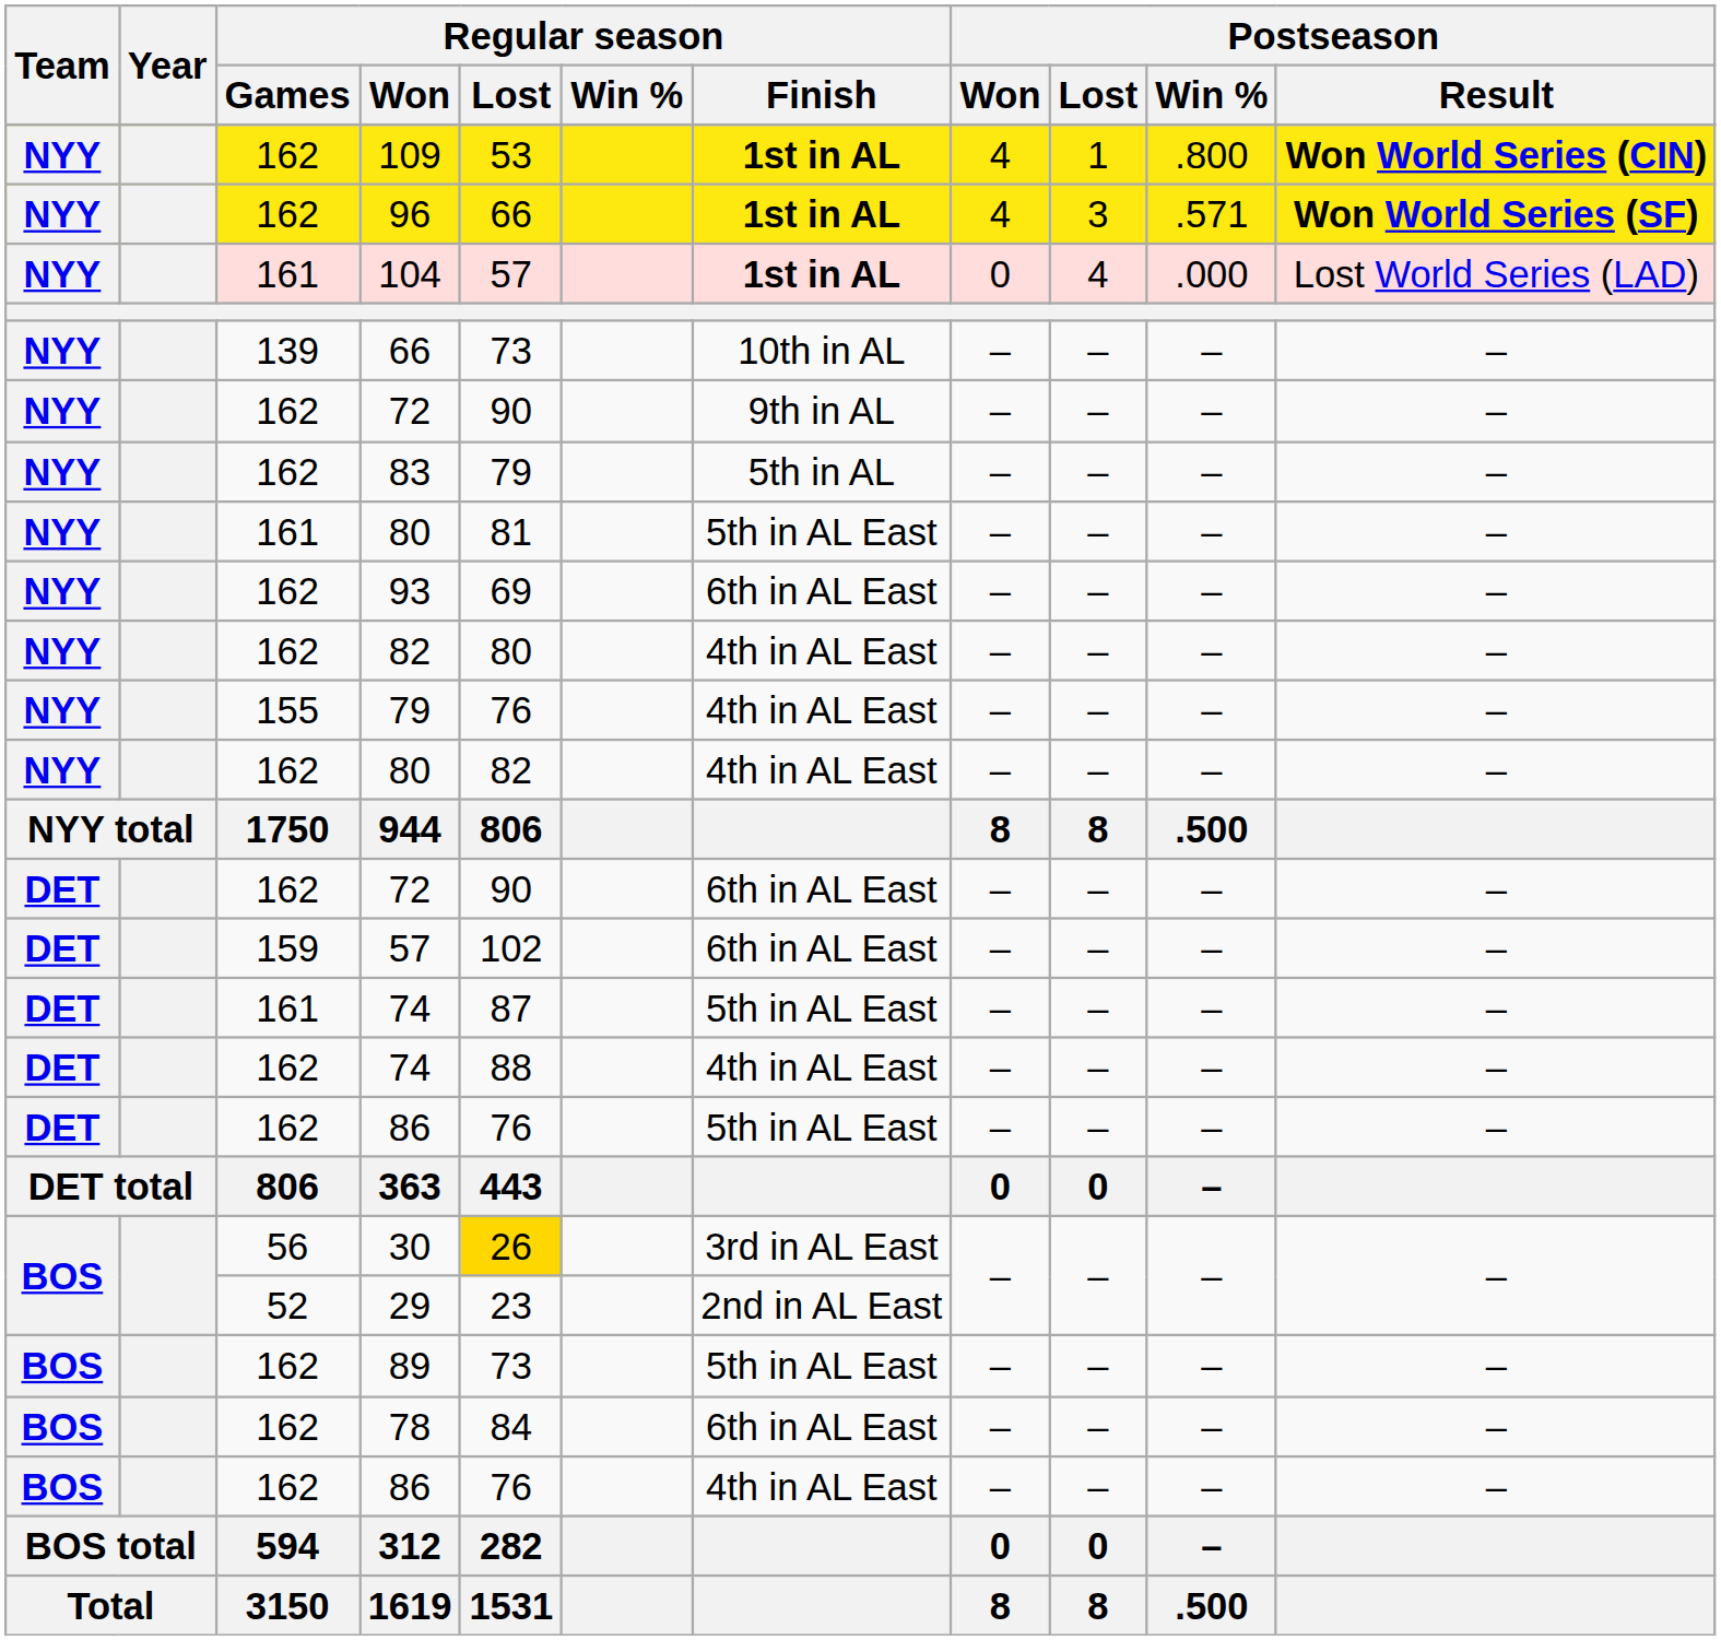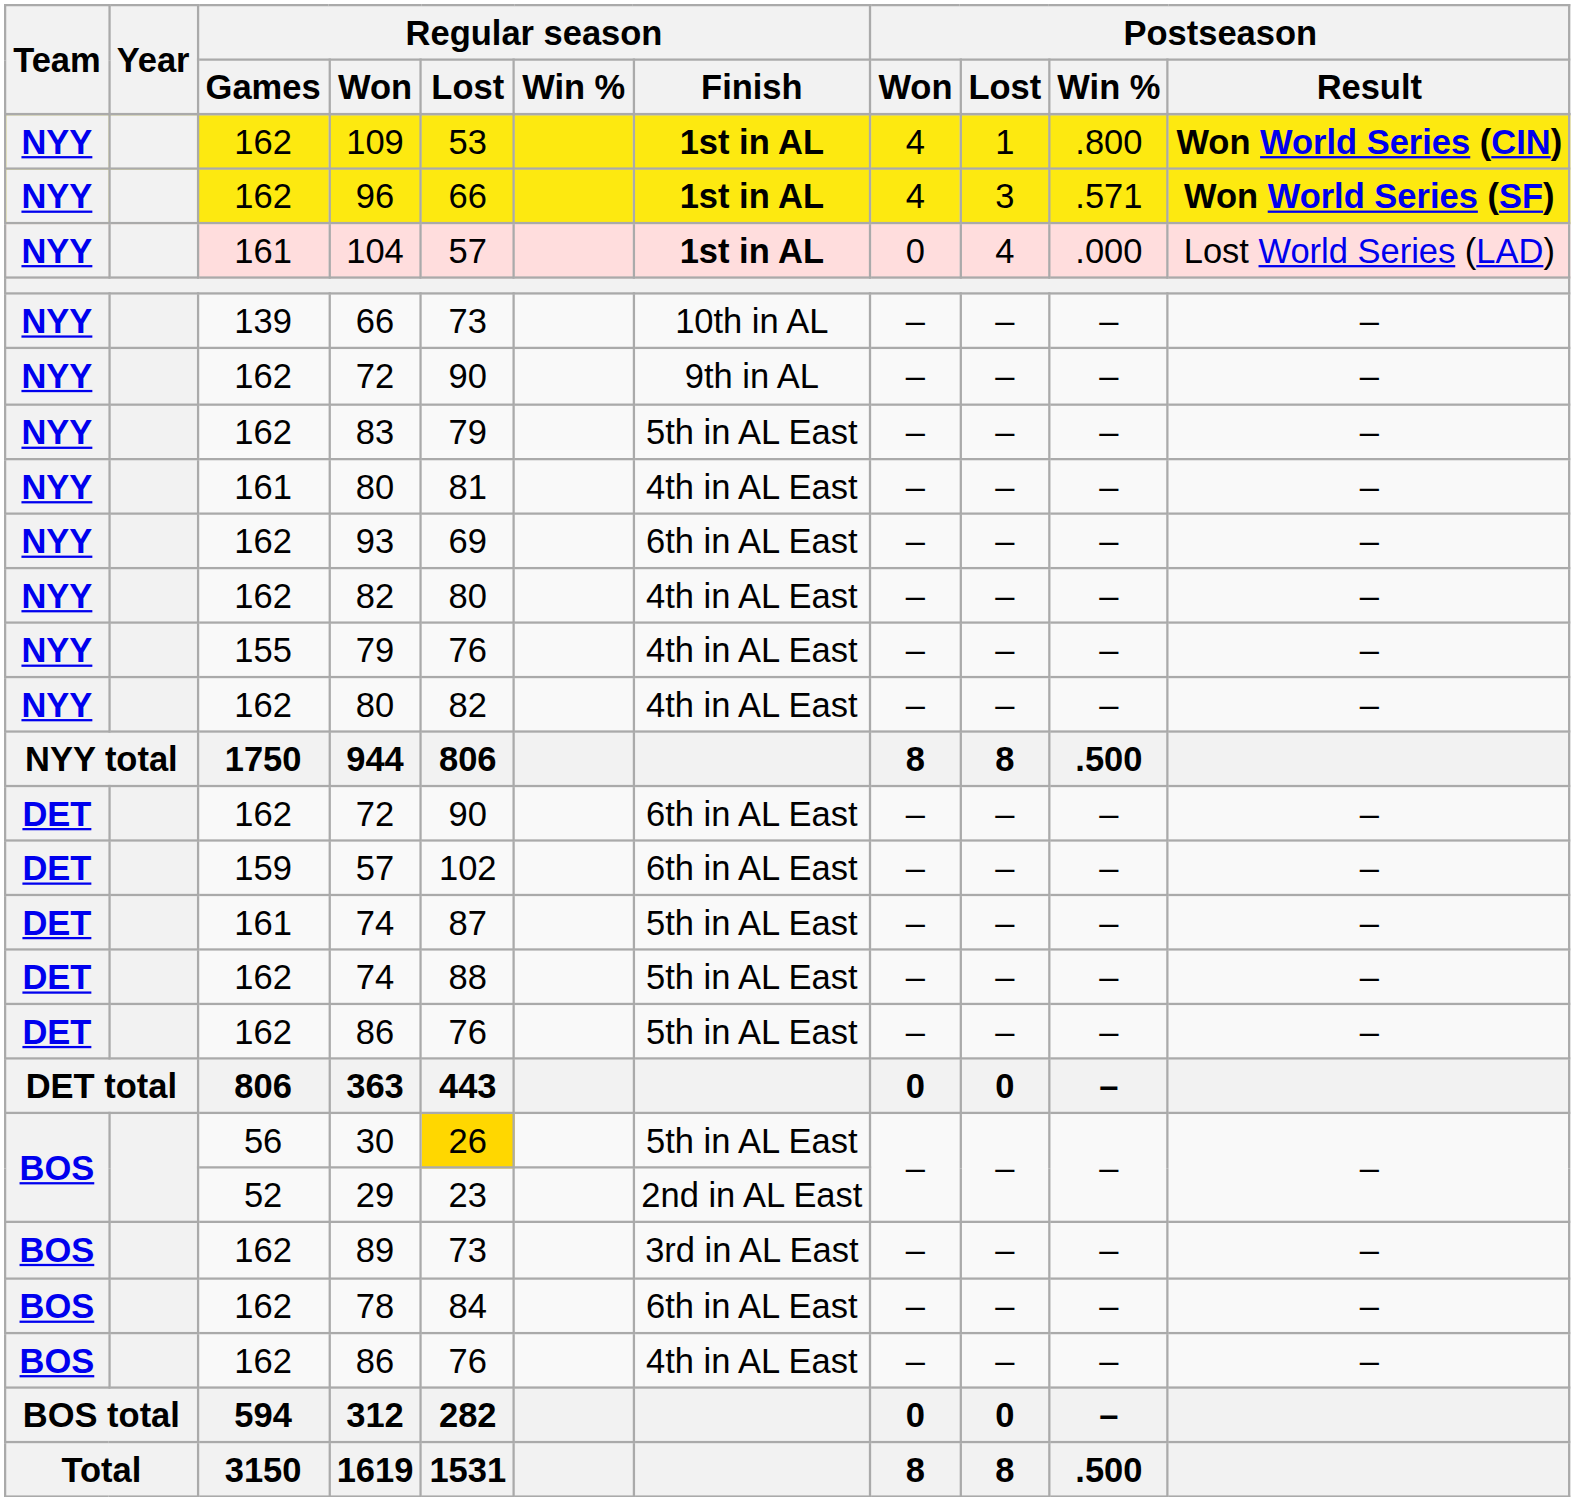83 | Regular season / Finish: 5th in AL -> 5th in AL East
161 / 80 | Regular season / Finish: 5th in AL East -> 4th in AL East
162 / 74 | Regular season / Finish: 4th in AL East -> 5th in AL East
30 | Regular season / Finish: 3rd in AL East -> 5th in AL East
89 | Regular season / Finish: 5th in AL East -> 3rd in AL East
